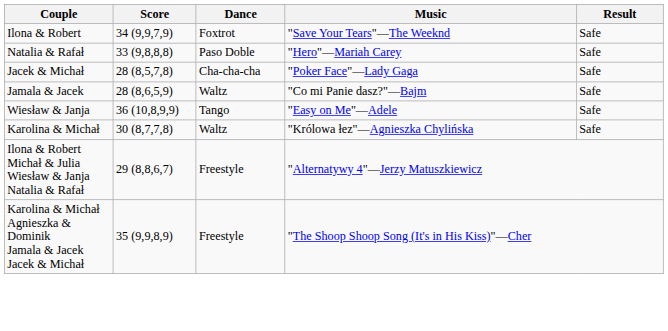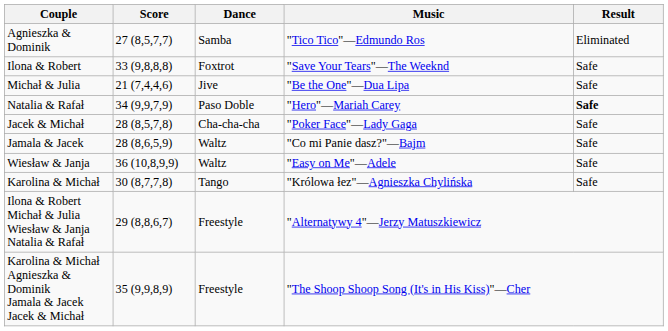+ row: Agnieszka & Dominik | 27 (8,5,7,7) | Samba | "Tico Tico"—Edmundo Ros | Eliminated
Ilona & Robert | Score: 34 (9,9,7,9) -> 33 (9,8,8,8)
+ row: Michał & Julia | 21 (7,4,4,6) | Jive | "Be the One"—Dua Lipa | Safe
Natalia & Rafał | Score: 33 (9,8,8,8) -> 34 (9,9,7,9)
Natalia & Rafał | Result: normal -> bold
Wiesław & Janja | Dance: Tango -> Waltz
Karolina & Michał | Dance: Waltz -> Tango
